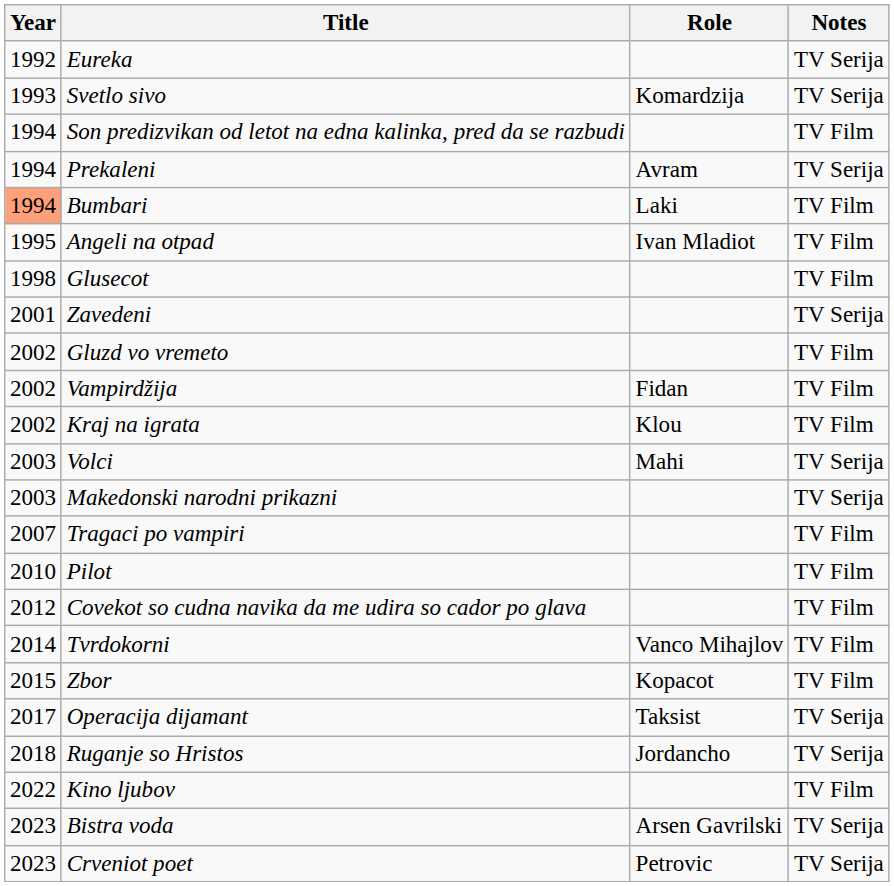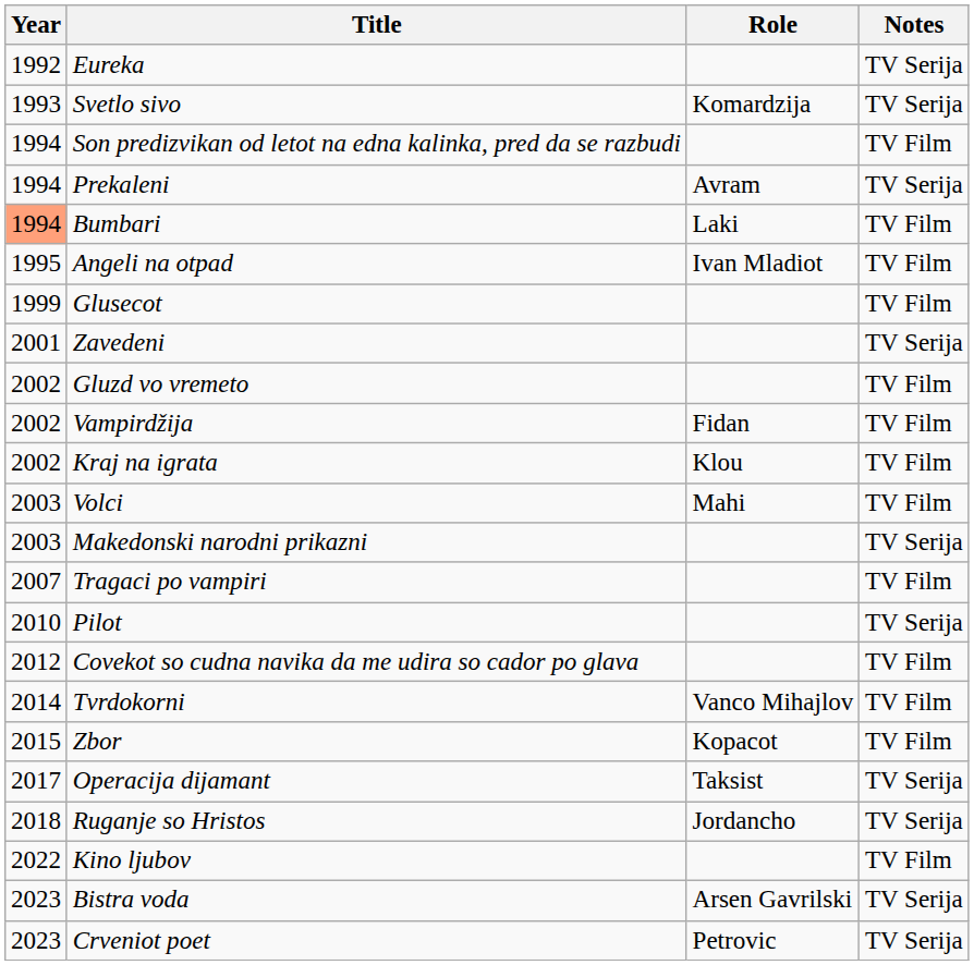Glusecot | Year: 1998 -> 1999
Volci | Notes: TV Serija -> TV Film
Pilot | Notes: TV Film -> TV Serija
